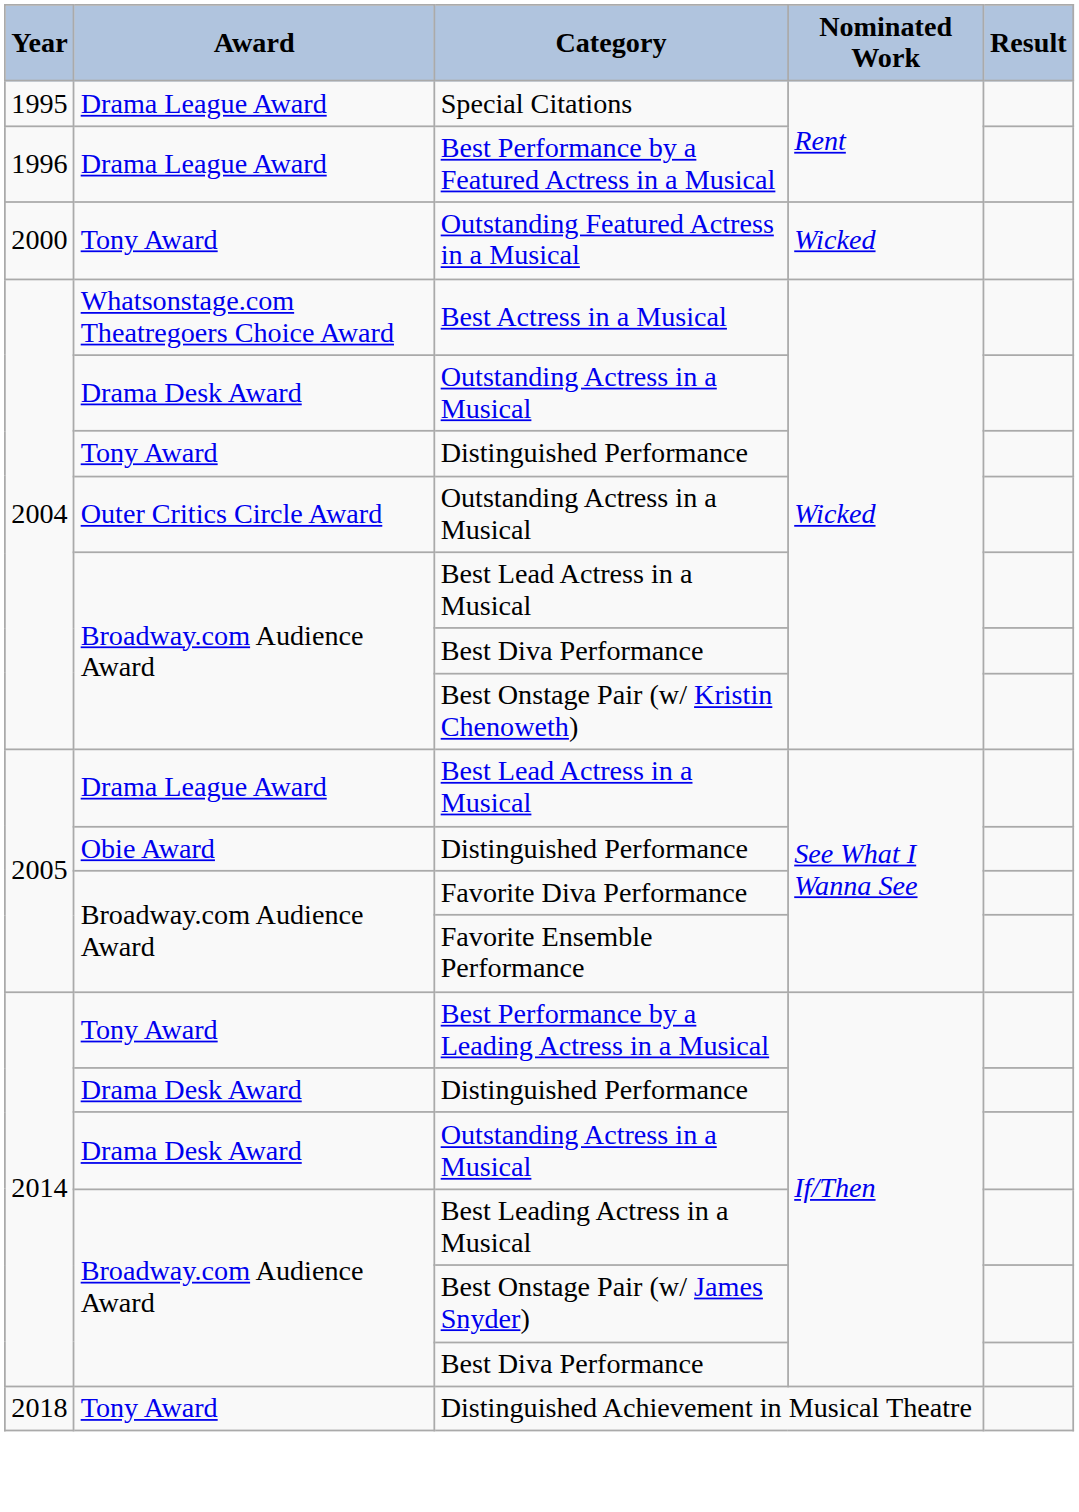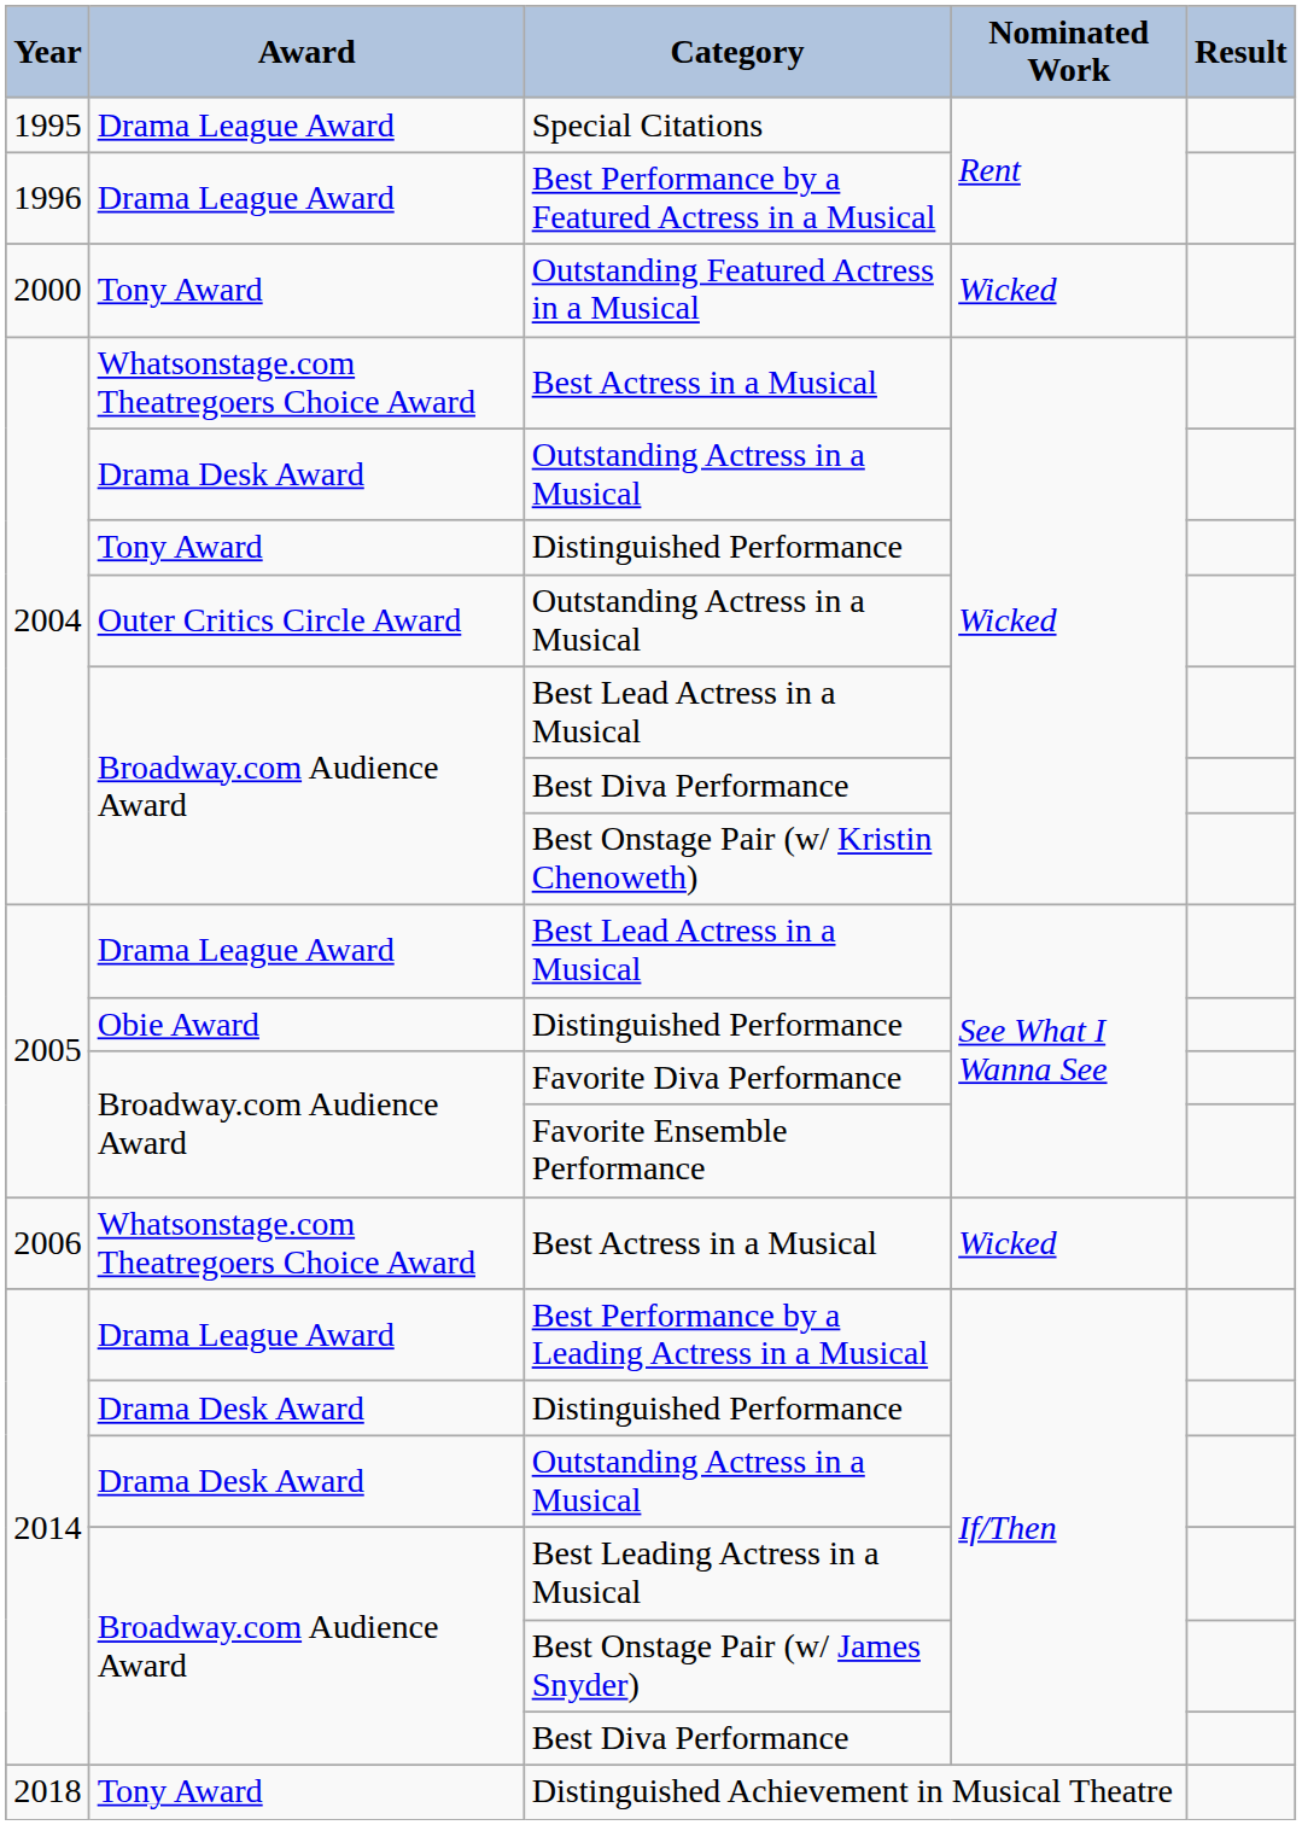+ row: 2006 | Whatsonstage.com Theatregoers Choice Award | Best Actress in a Musical | Wicked
Best Performance by a Leading Actress in a Musical | Award: Tony Award -> Drama League Award
